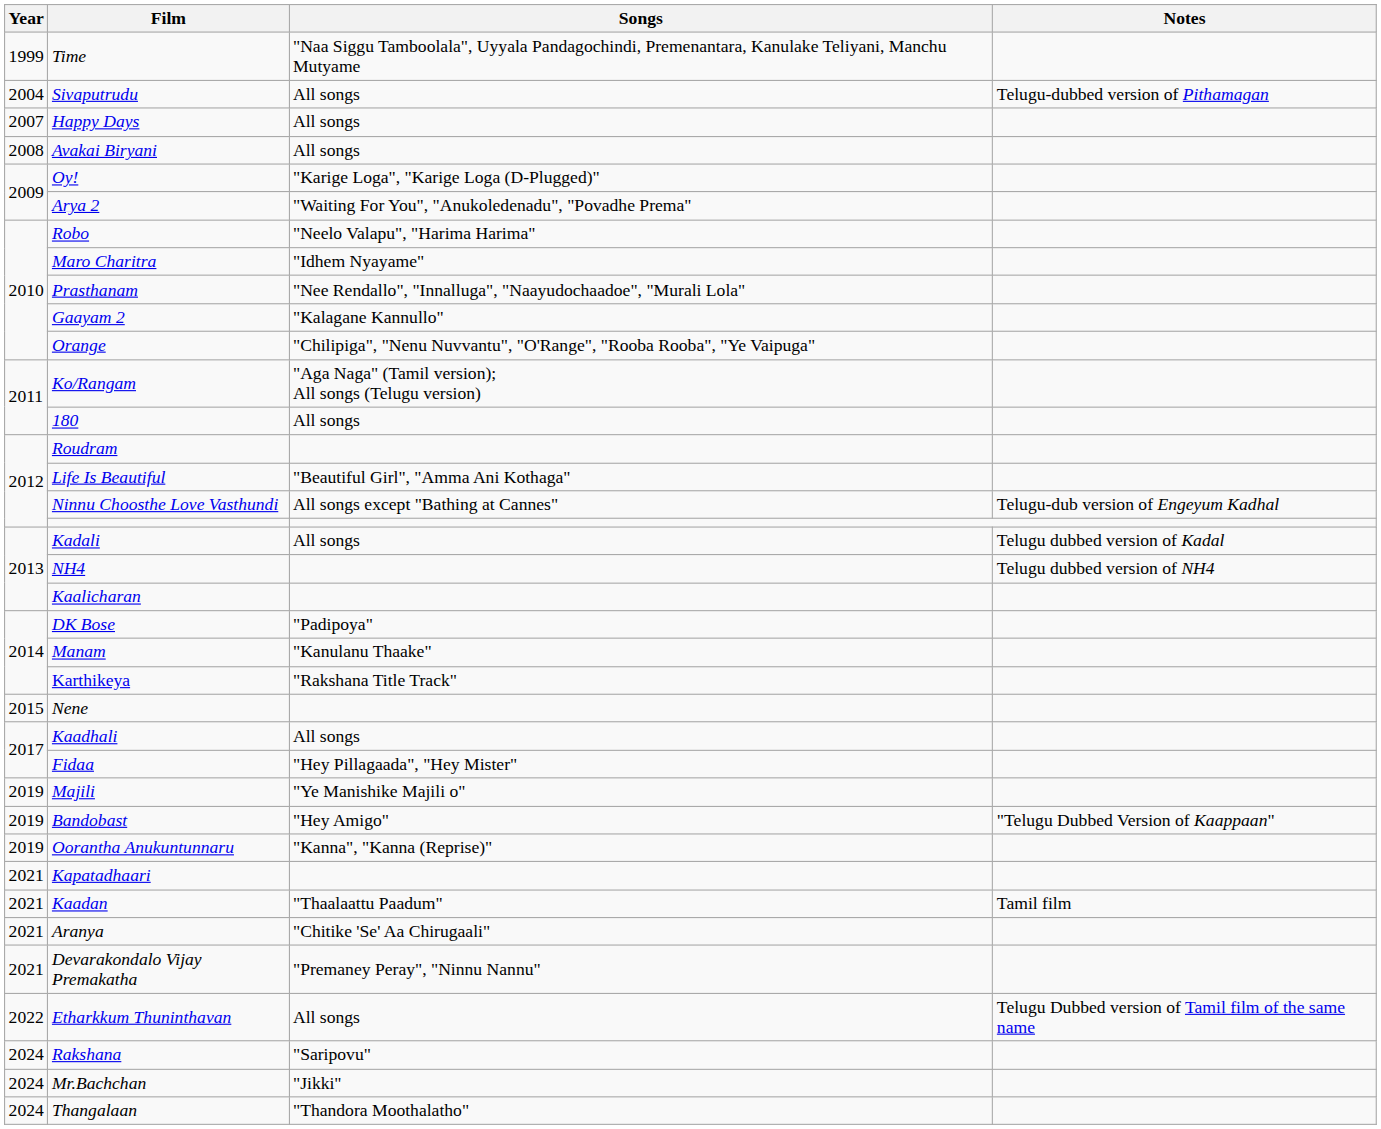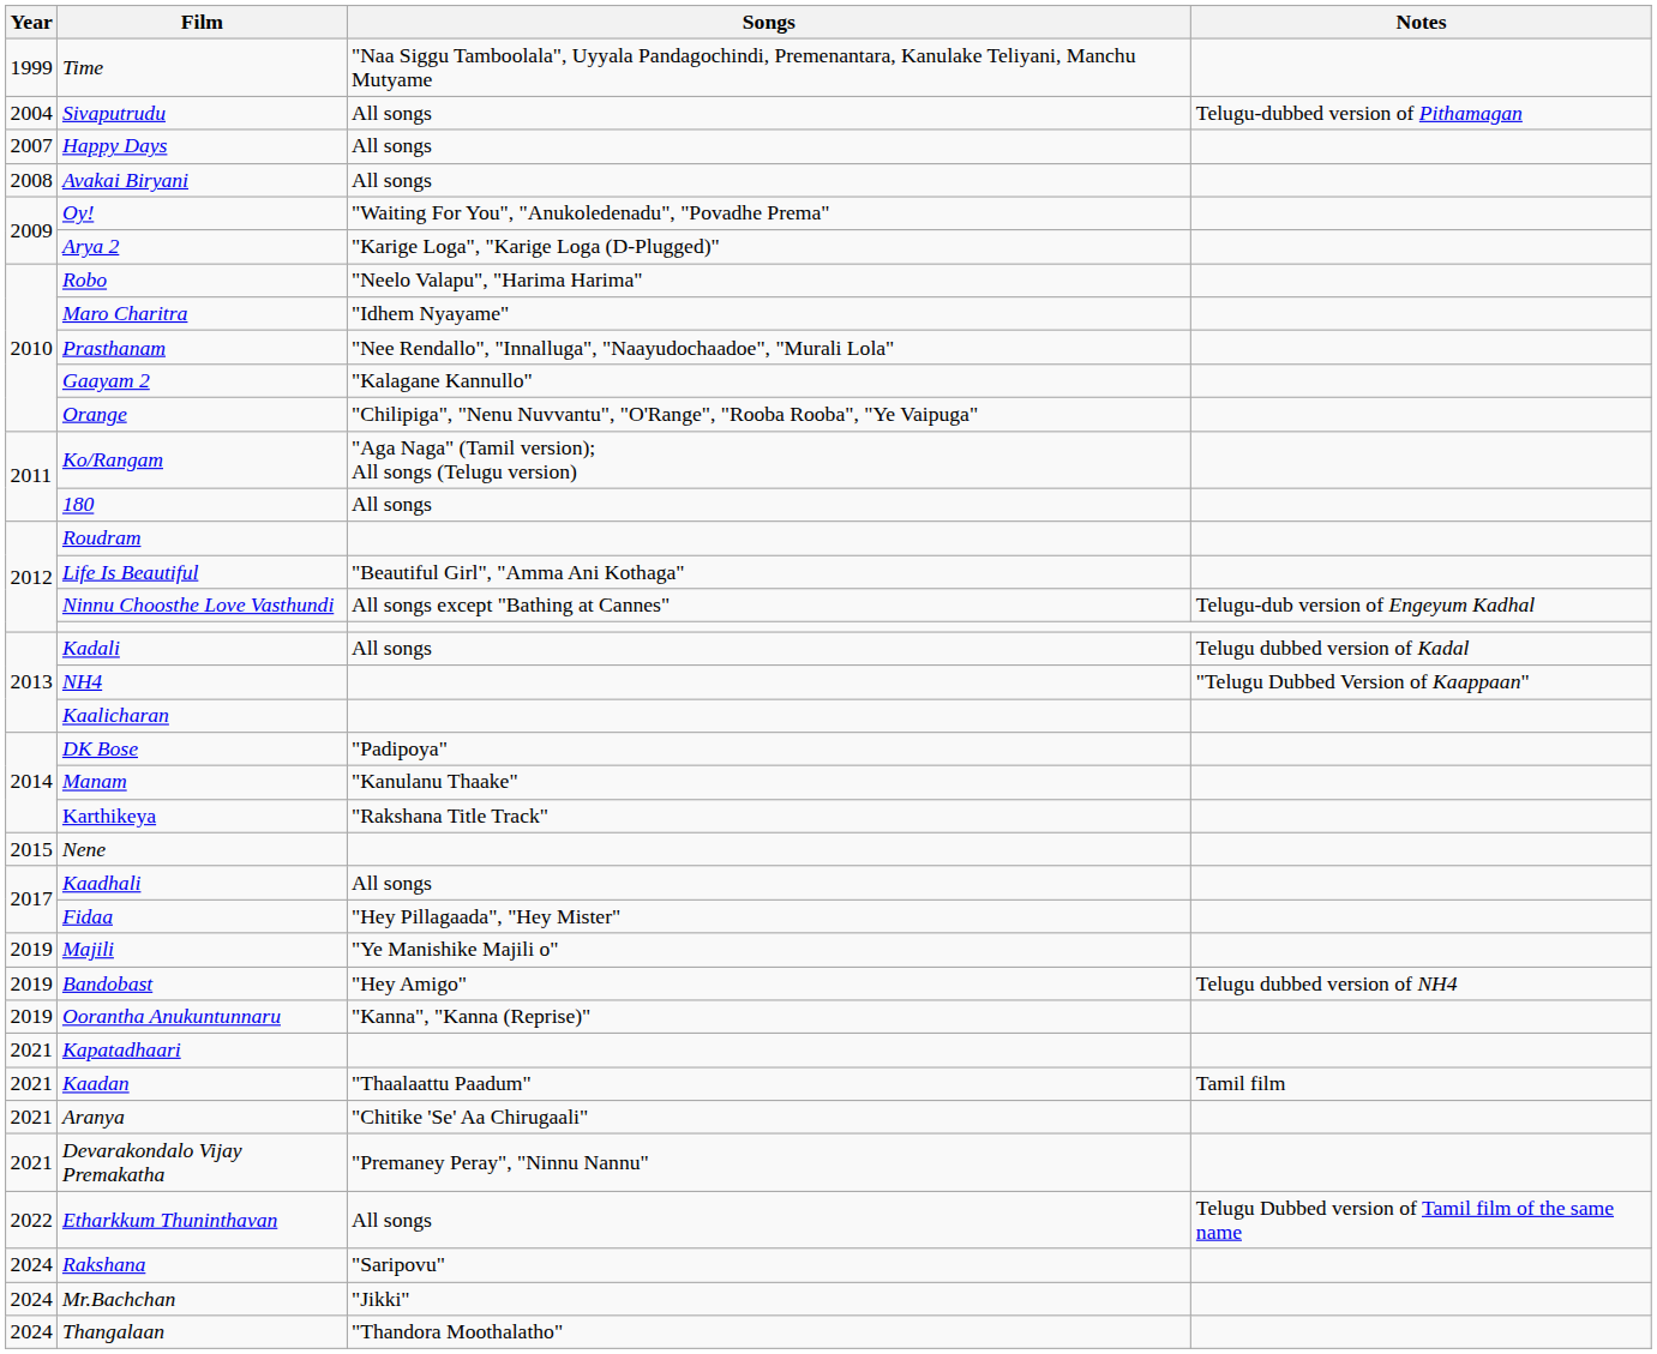Oy! | Songs: "Karige Loga", "Karige Loga (D-Plugged)" -> "Waiting For You", "Anukoledenadu", "Povadhe Prema"
Arya 2 | Songs: "Waiting For You", "Anukoledenadu", "Povadhe Prema" -> "Karige Loga", "Karige Loga (D-Plugged)"
NH4 | Notes: Telugu dubbed version of NH4 -> "Telugu Dubbed Version of Kaappaan"
Bandobast | Notes: "Telugu Dubbed Version of Kaappaan" -> Telugu dubbed version of NH4
